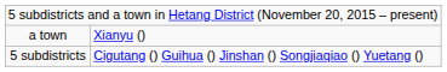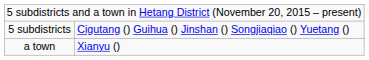rows swapped: 5 subdistricts <-> a town
